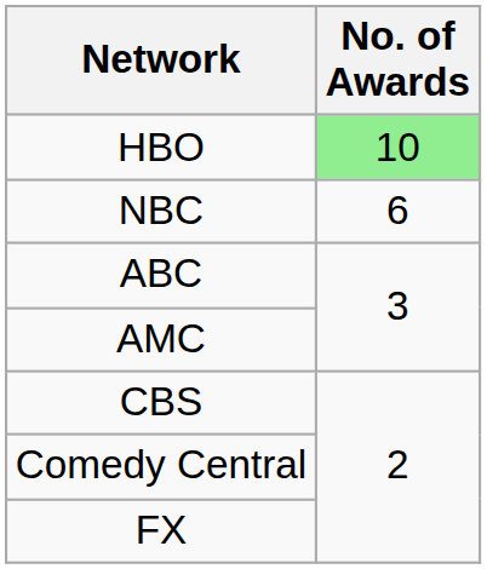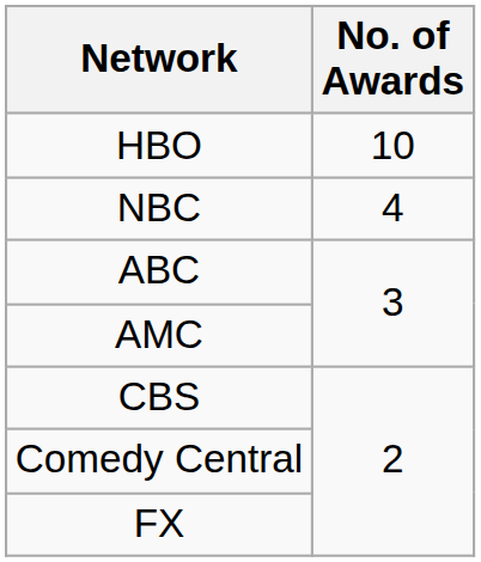HBO | No. of Awards: lightgreen background -> no background
NBC | No. of Awards: 6 -> 4
